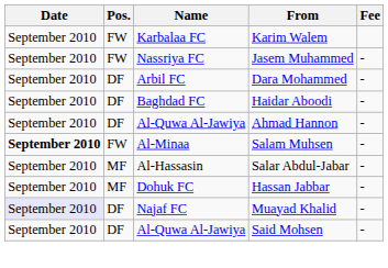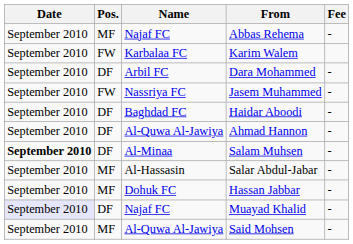+ row: September 2010 | MF | Najaf FC | Abbas Rehema | -
rows swapped: Dara Mohammed <-> Jasem Muhammed
Salam Muhsen | Pos.: FW -> DF
Said Mohsen | Pos.: DF -> MF
